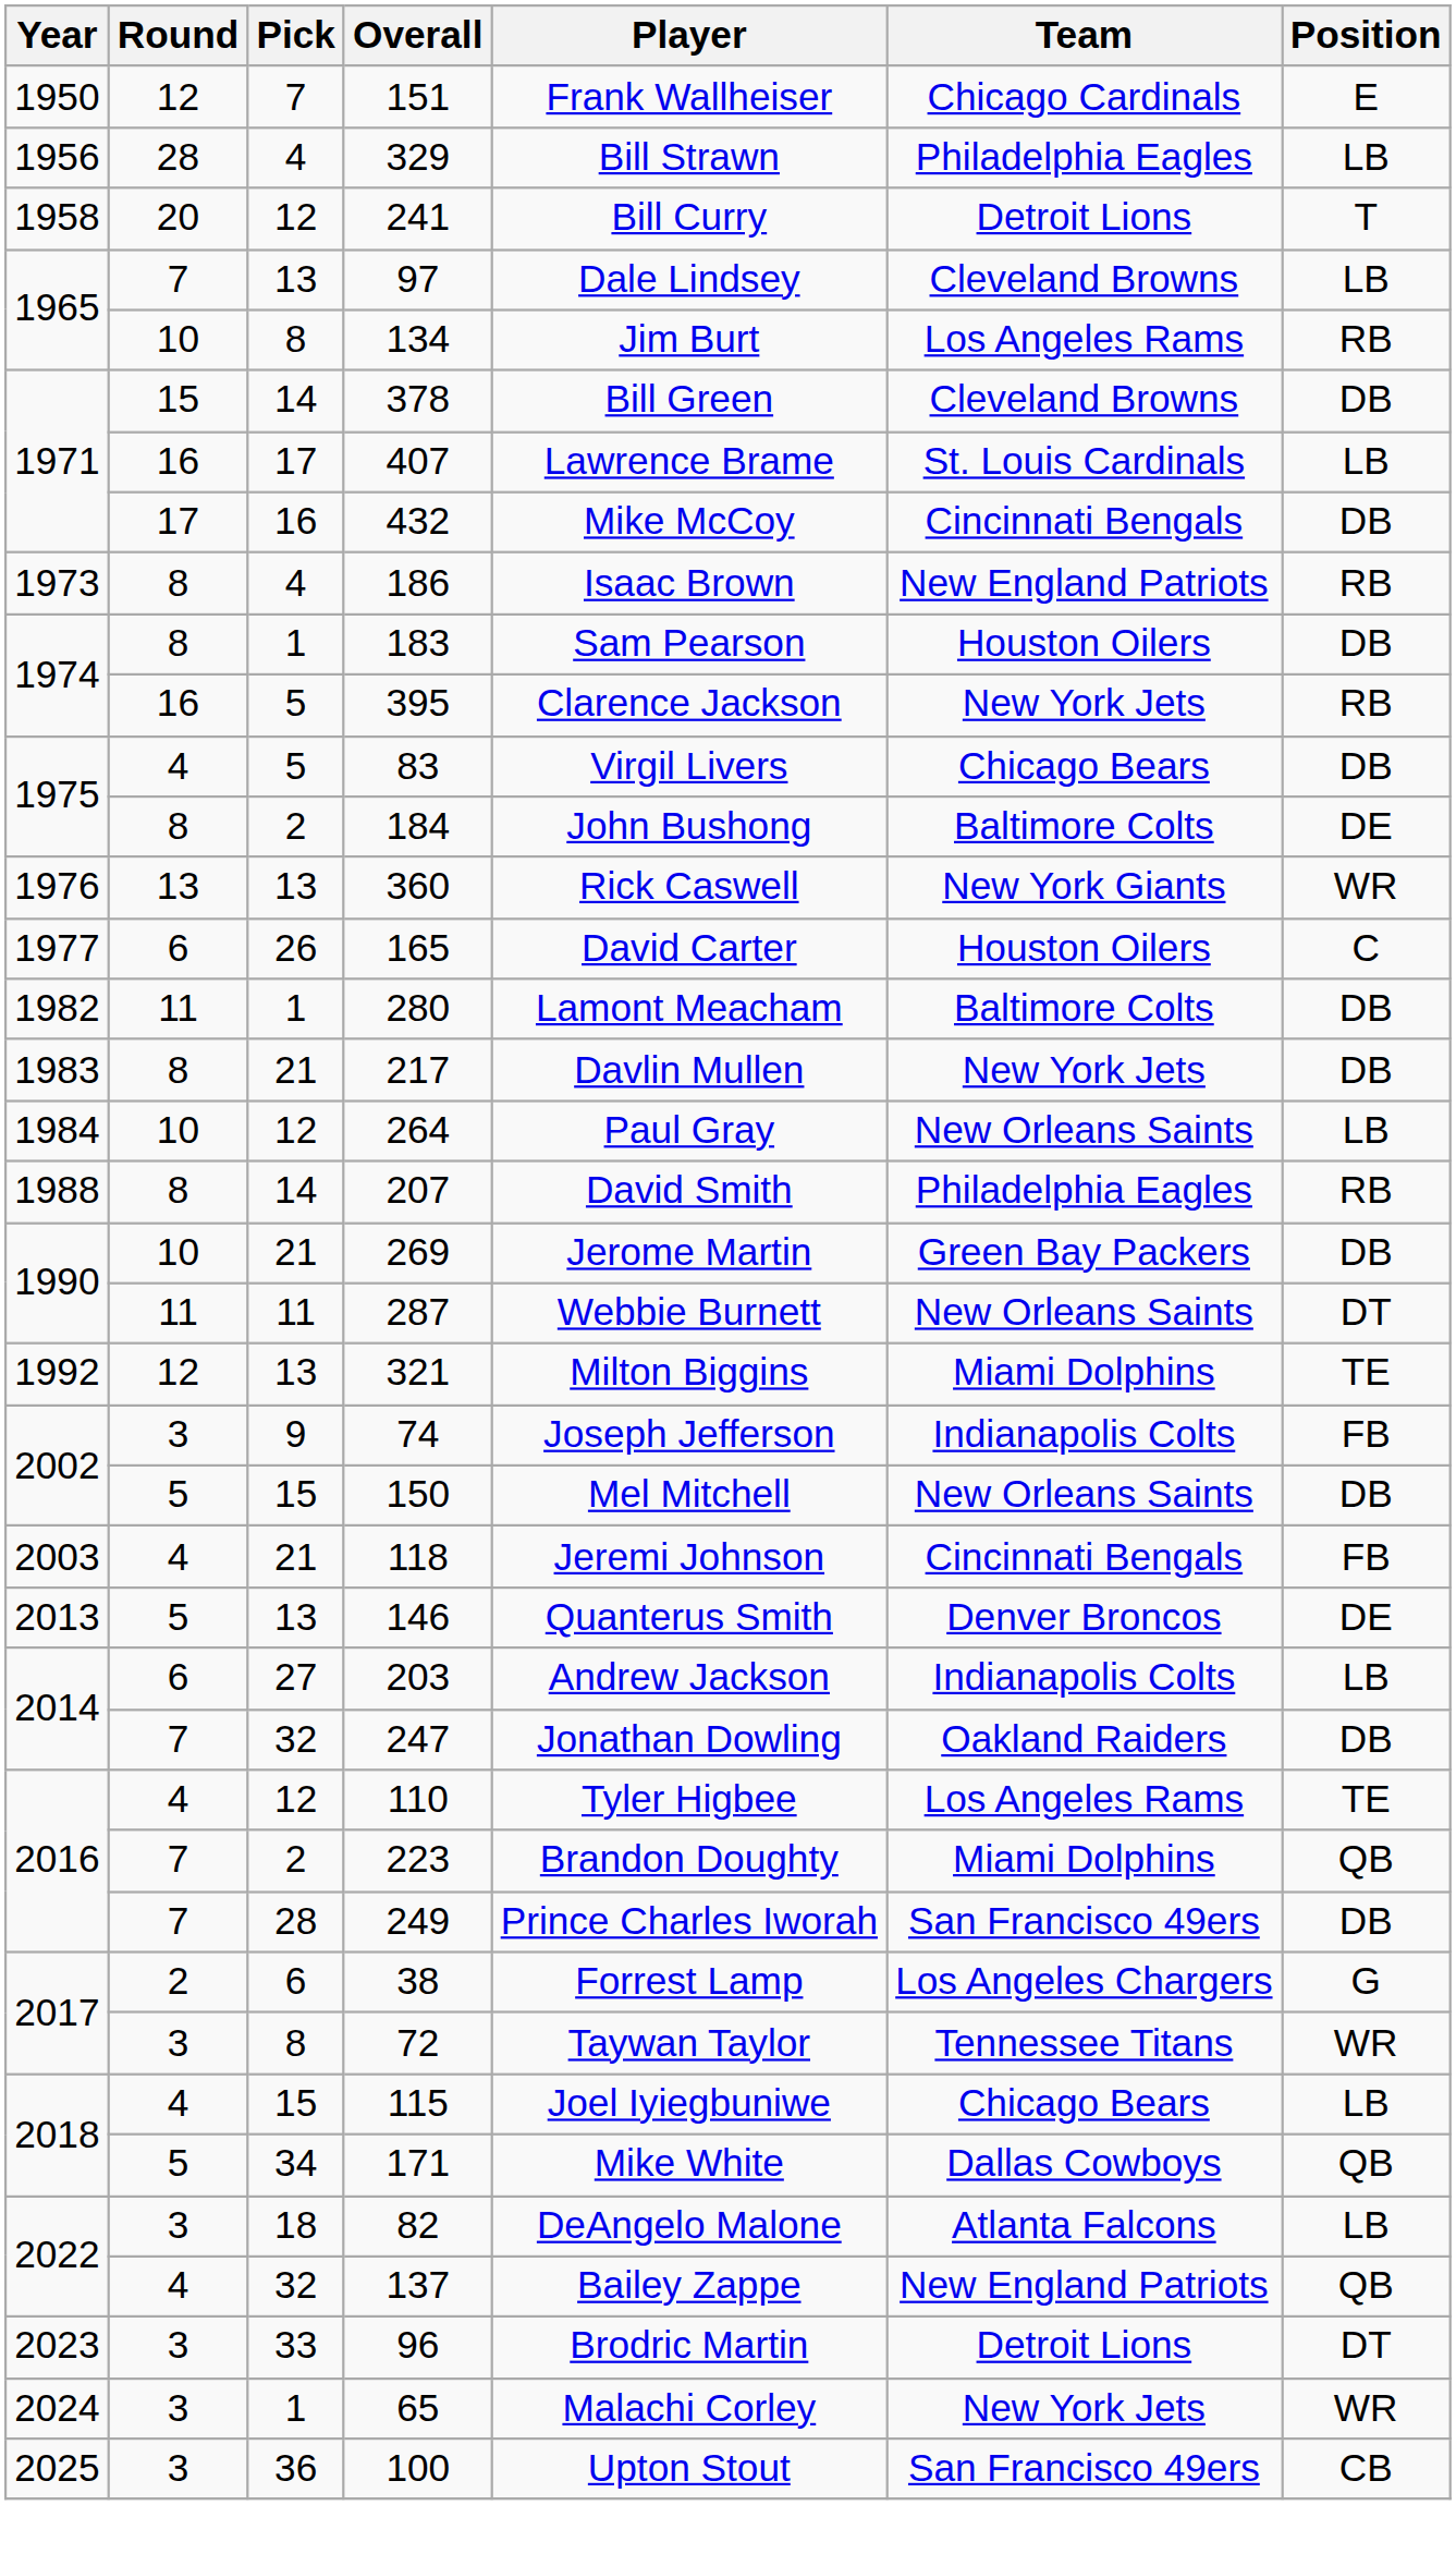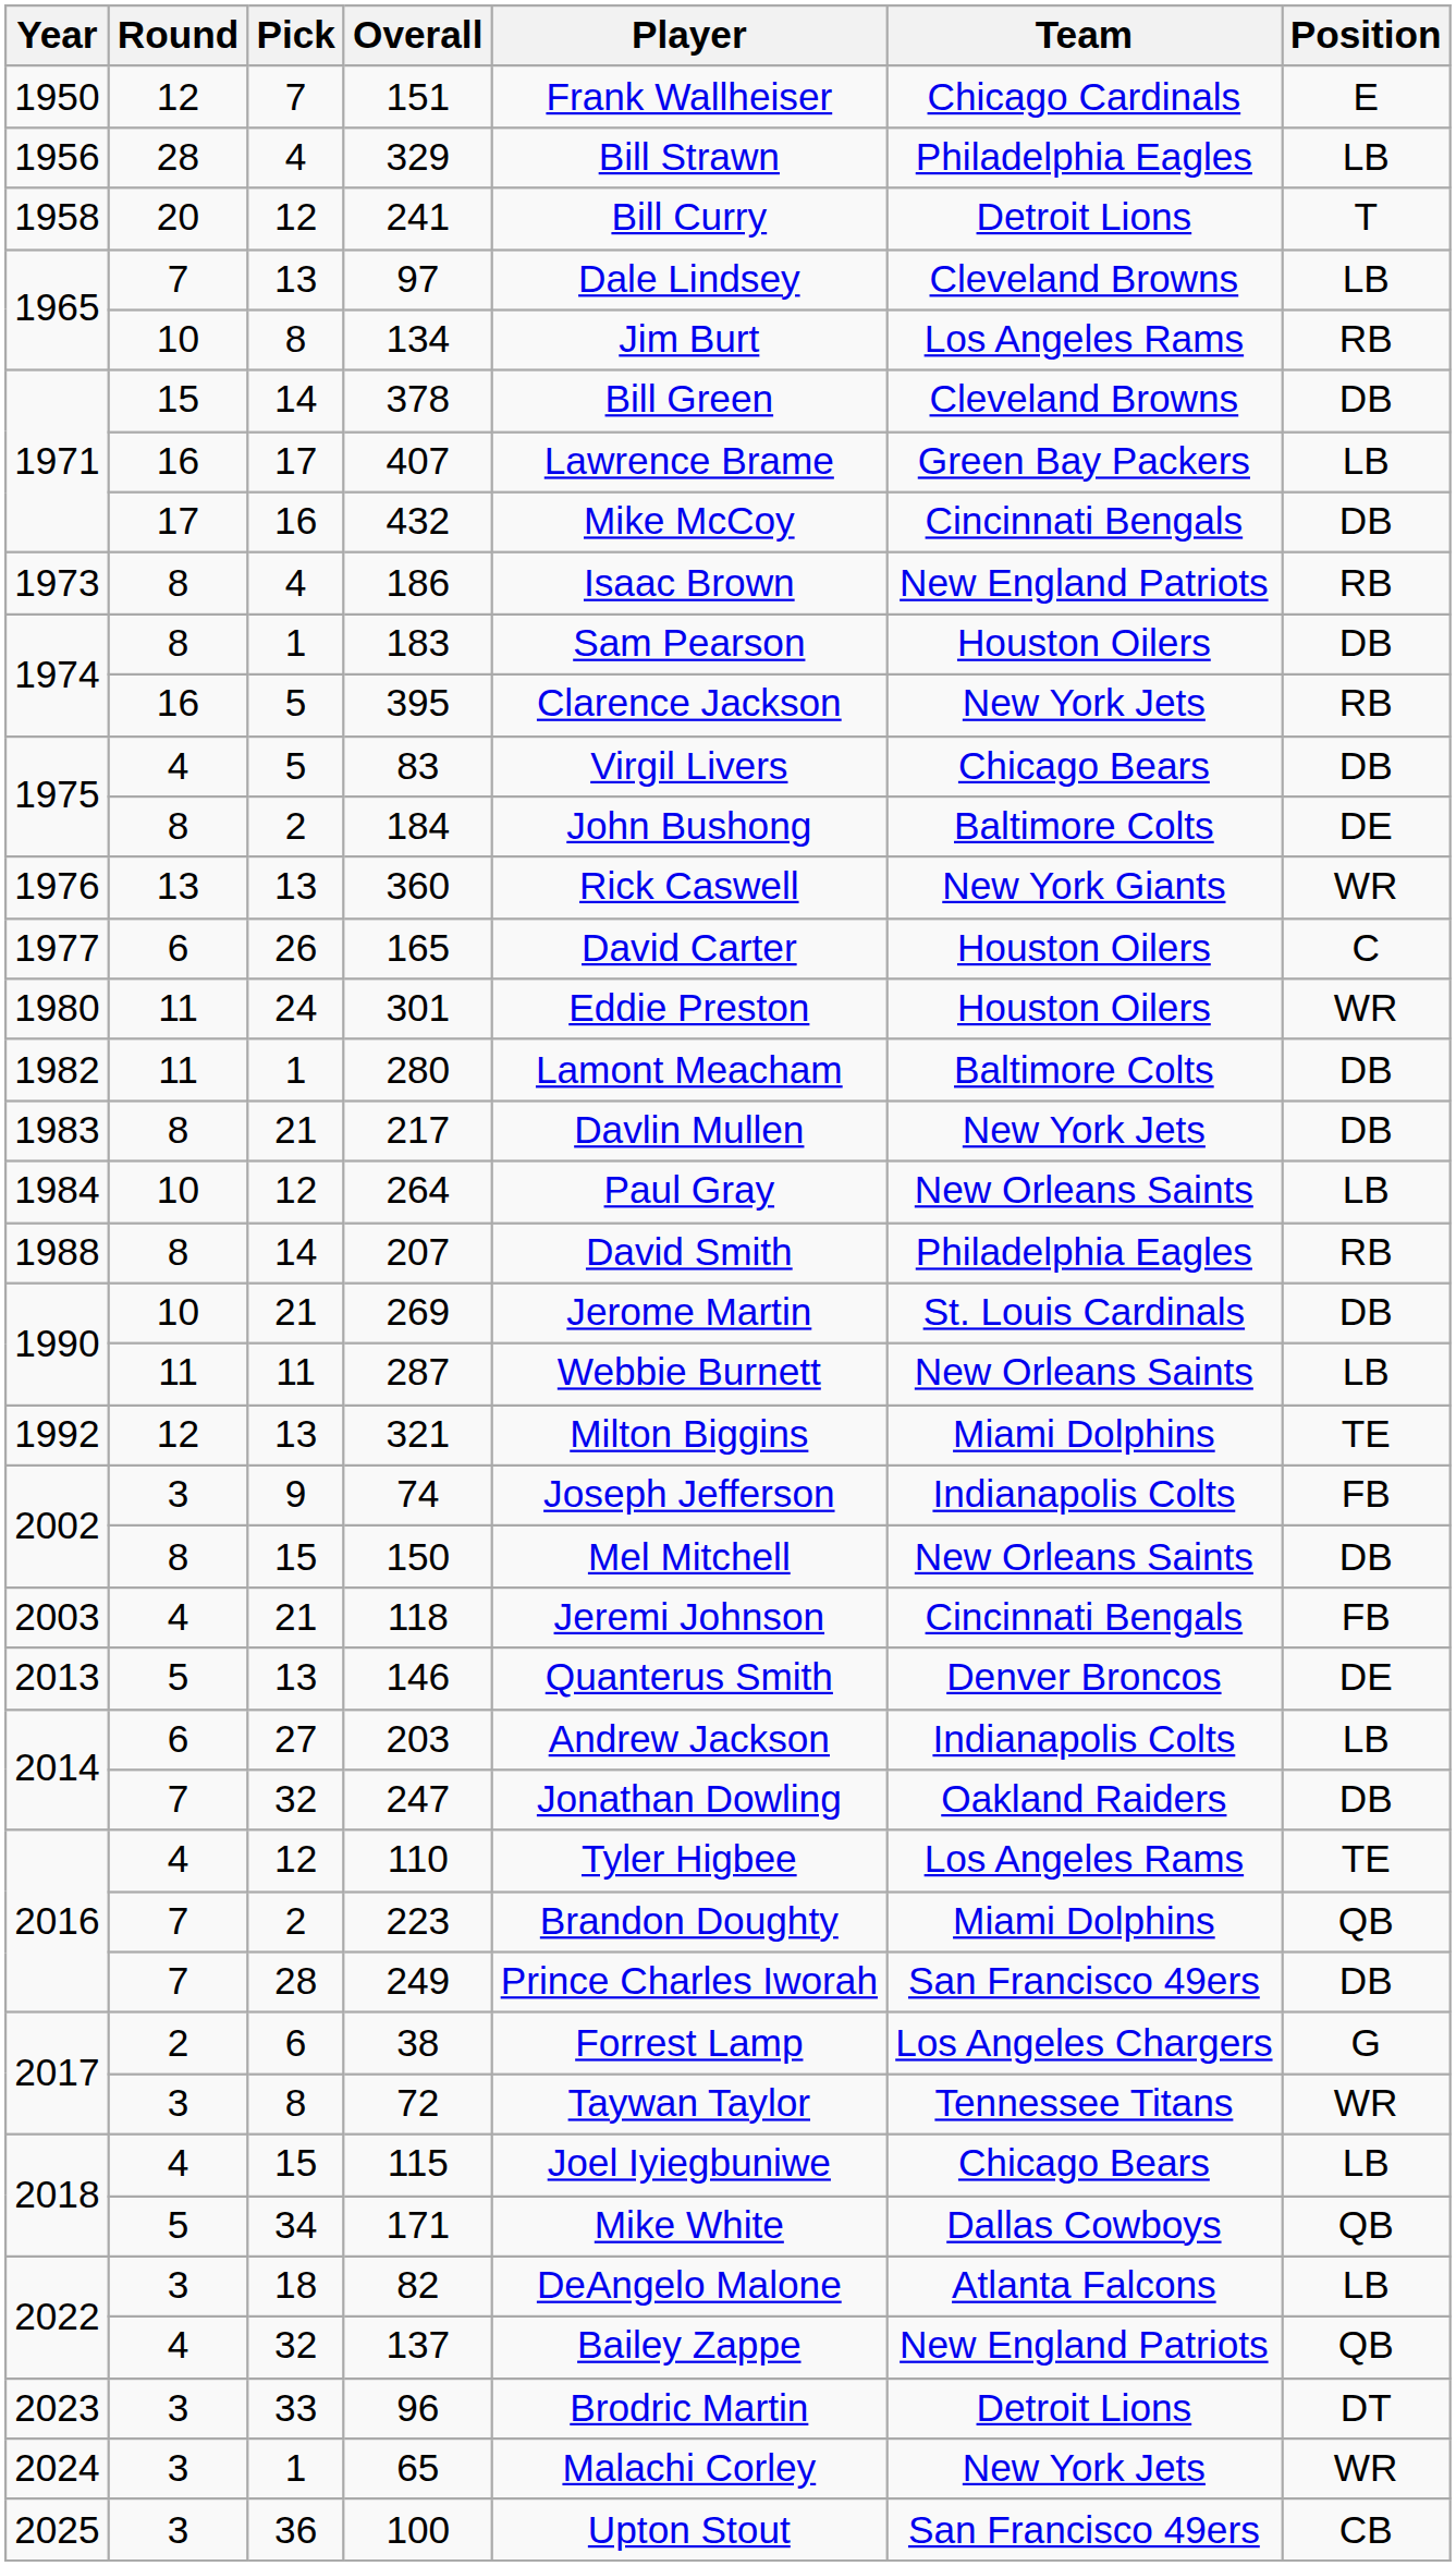407 | Team: St. Louis Cardinals -> Green Bay Packers
+ row: 1980 | 11 | 24 | 301 | Eddie Preston | Houston Oilers | WR
269 | Team: Green Bay Packers -> St. Louis Cardinals
287 | Position: DT -> LB
150 | Round: 5 -> 8
